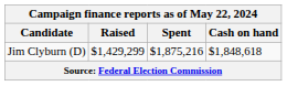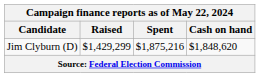Jim Clyburn (D) | Cash on hand: $1,848,618 -> $1,848,620
